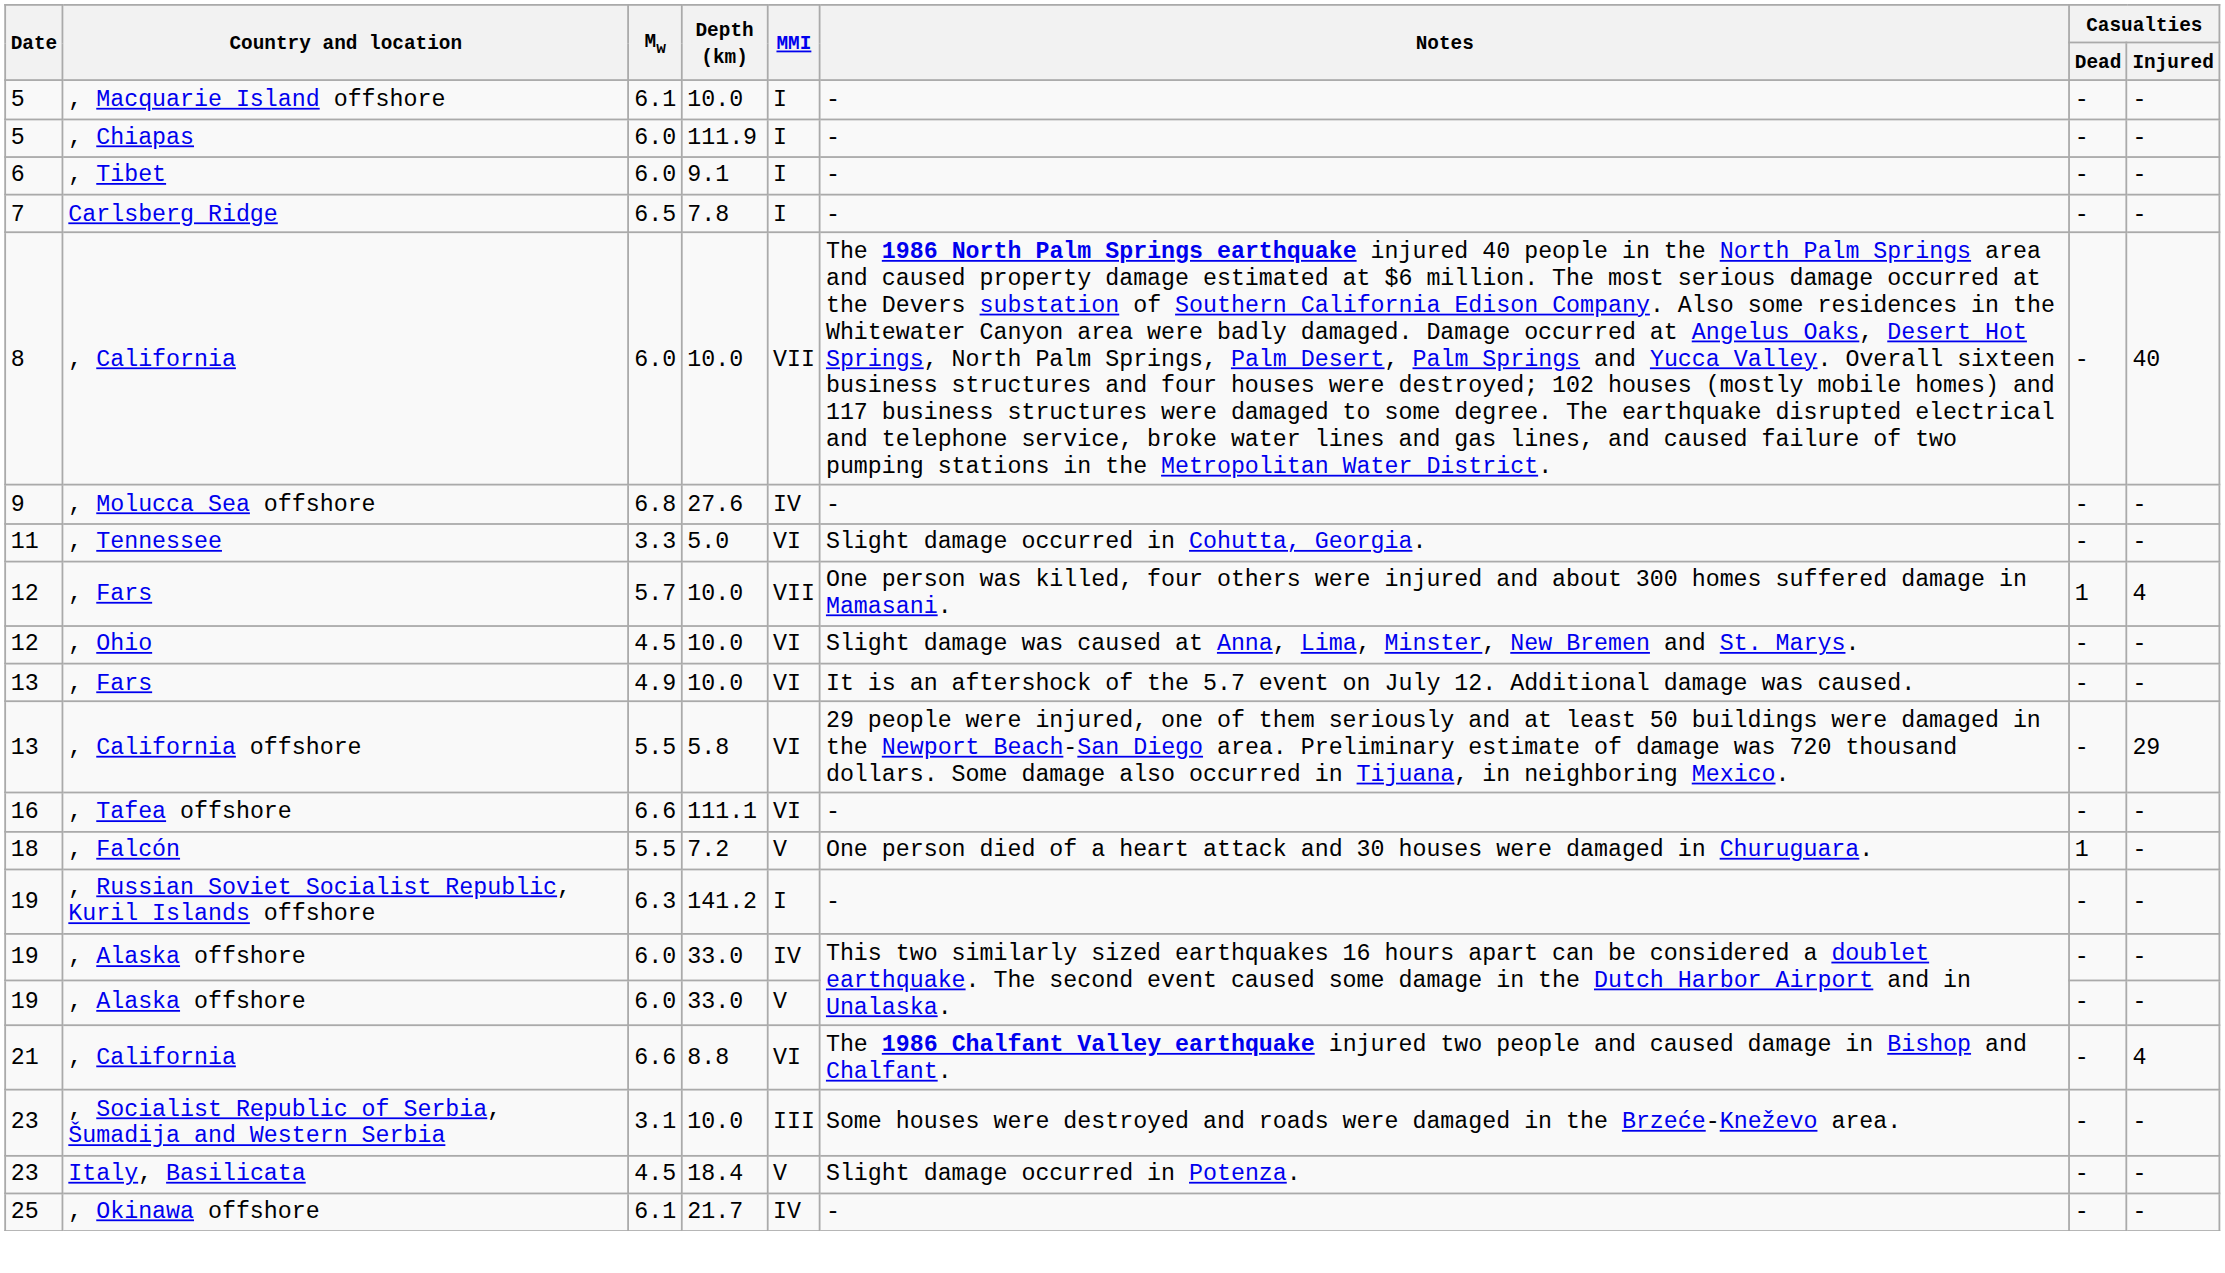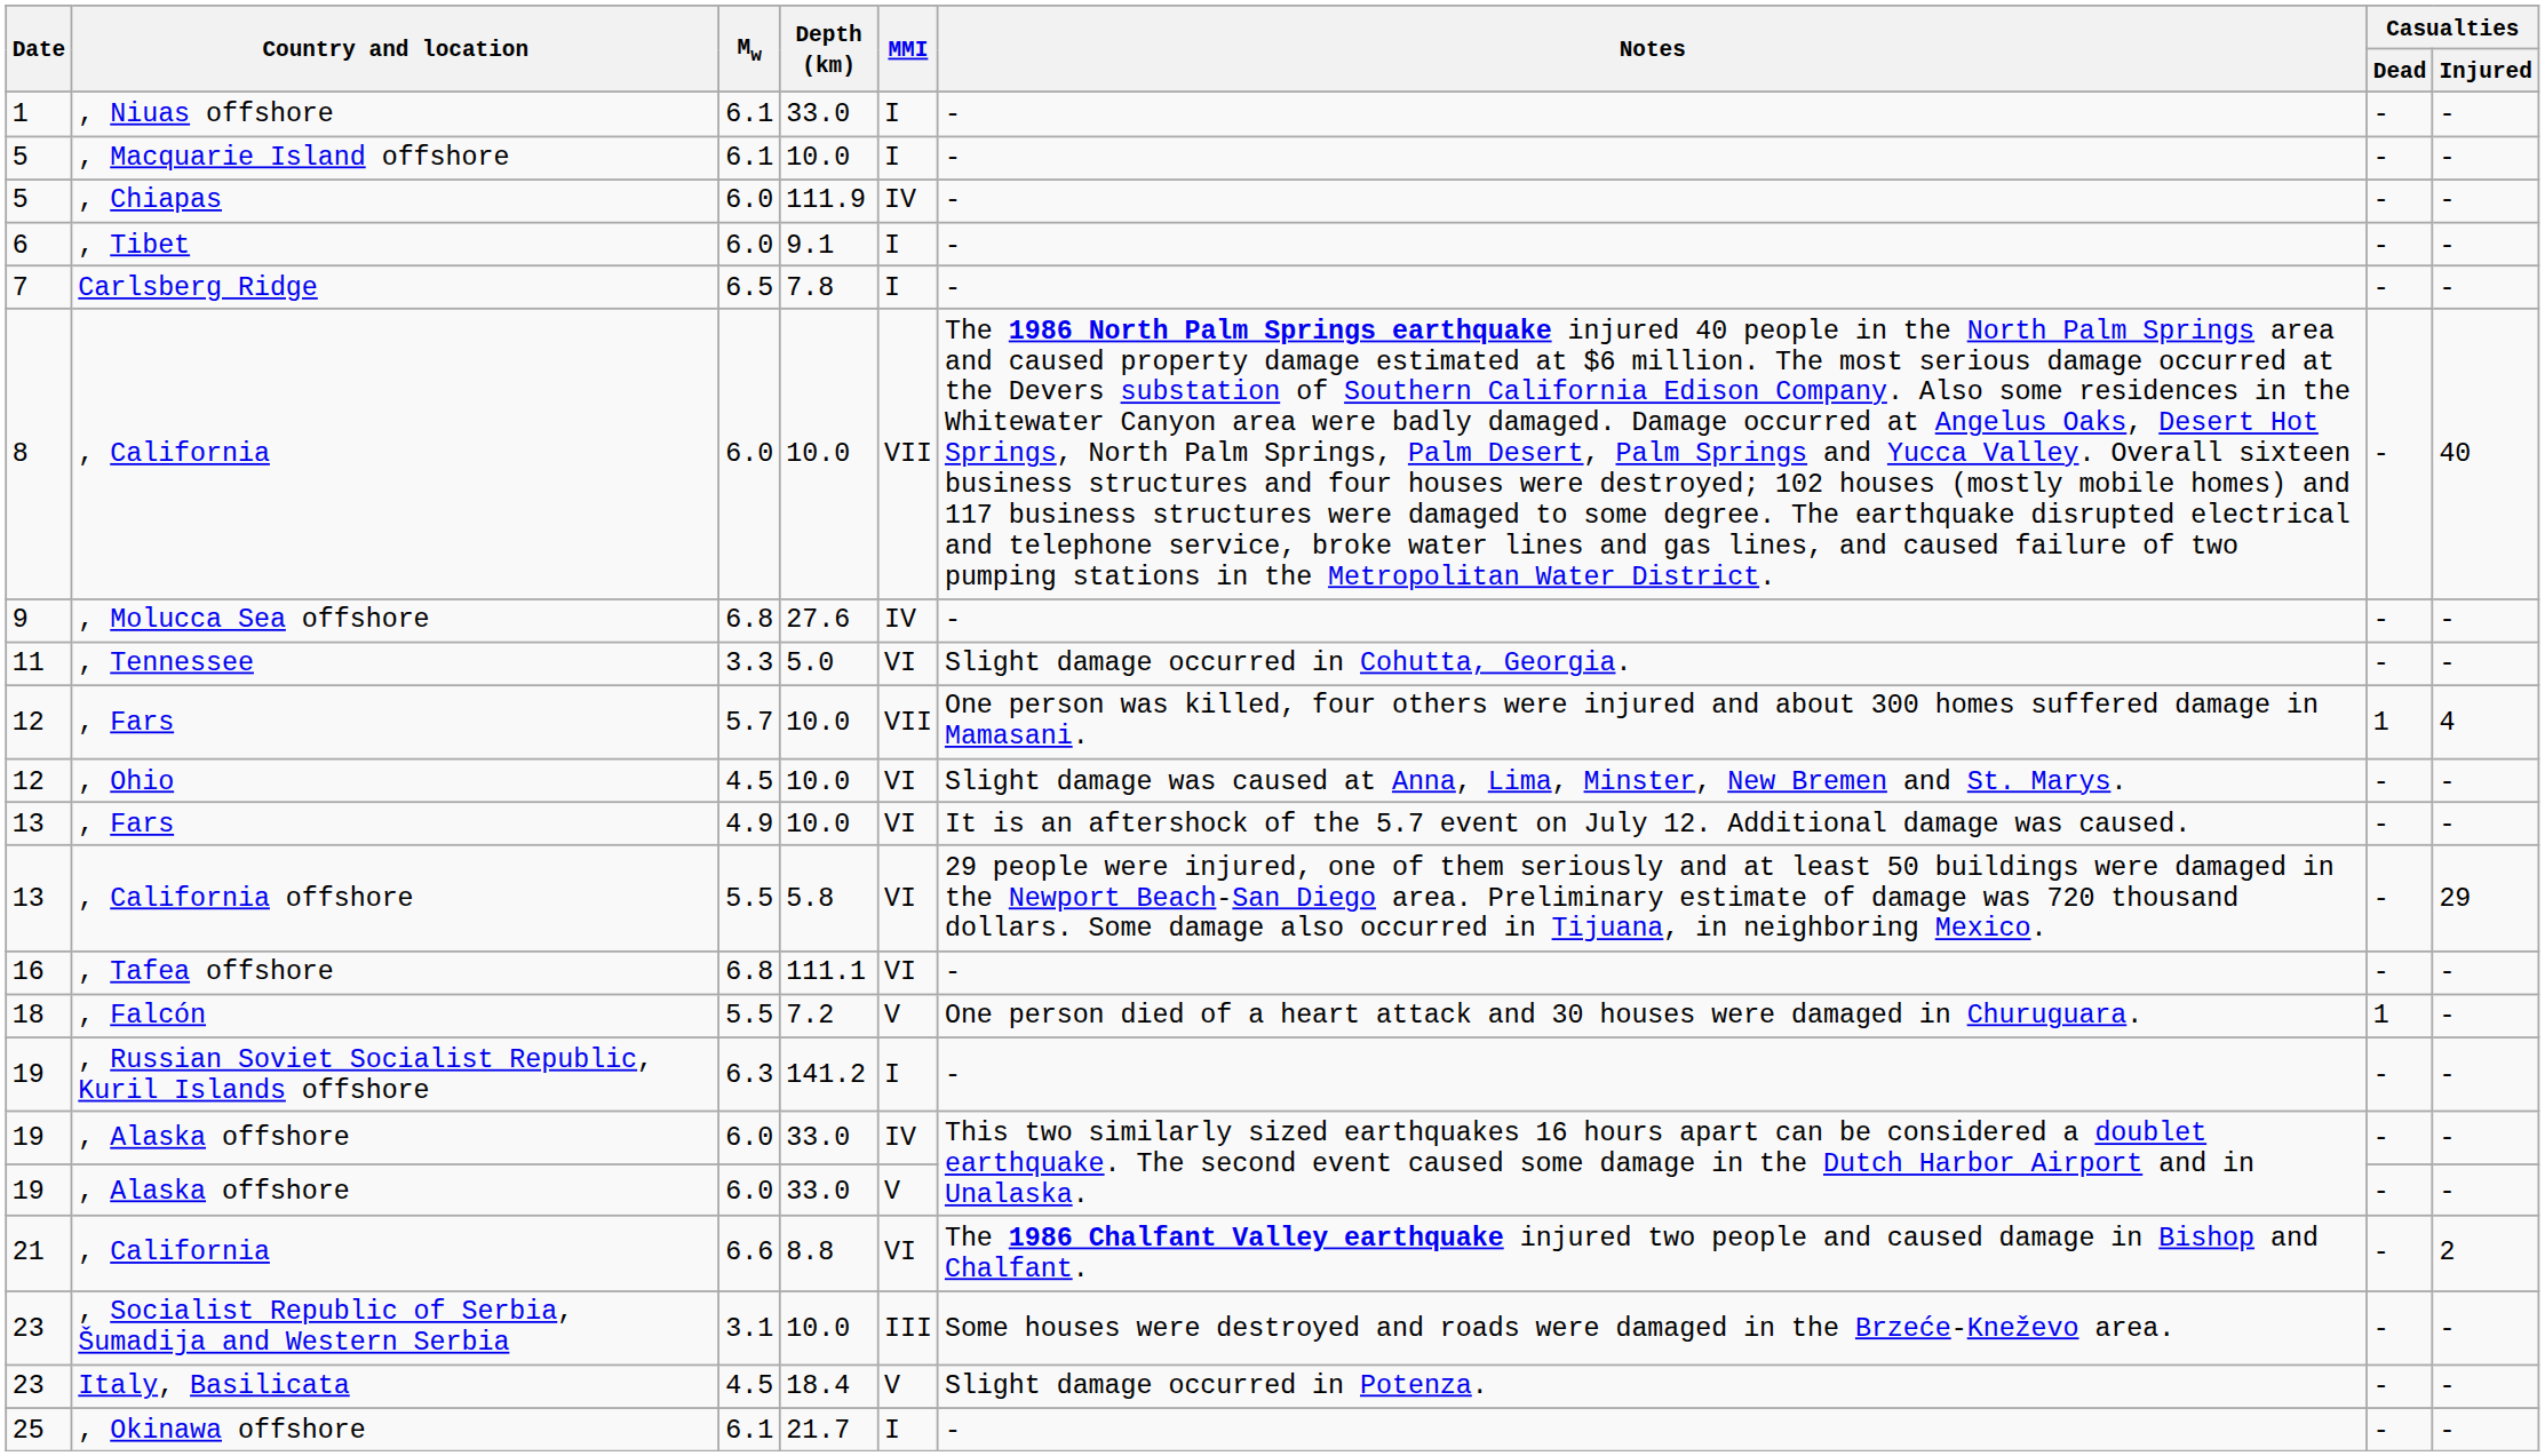+ row: 1 | , Niuas offshore | 6.1 | 33.0 | I | - | - | -
, Chiapas | MMI: I -> IV
, Tafea offshore | Mw: 6.6 -> 6.8
21 / , California | Casualties / Injured: 4 -> 2
, Okinawa offshore | MMI: IV -> I
